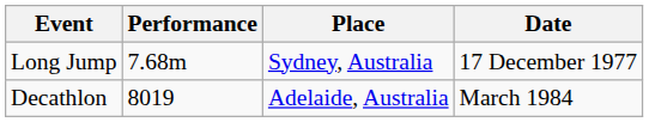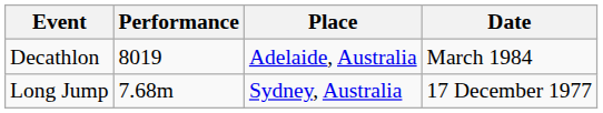rows swapped: Decathlon <-> Long Jump
